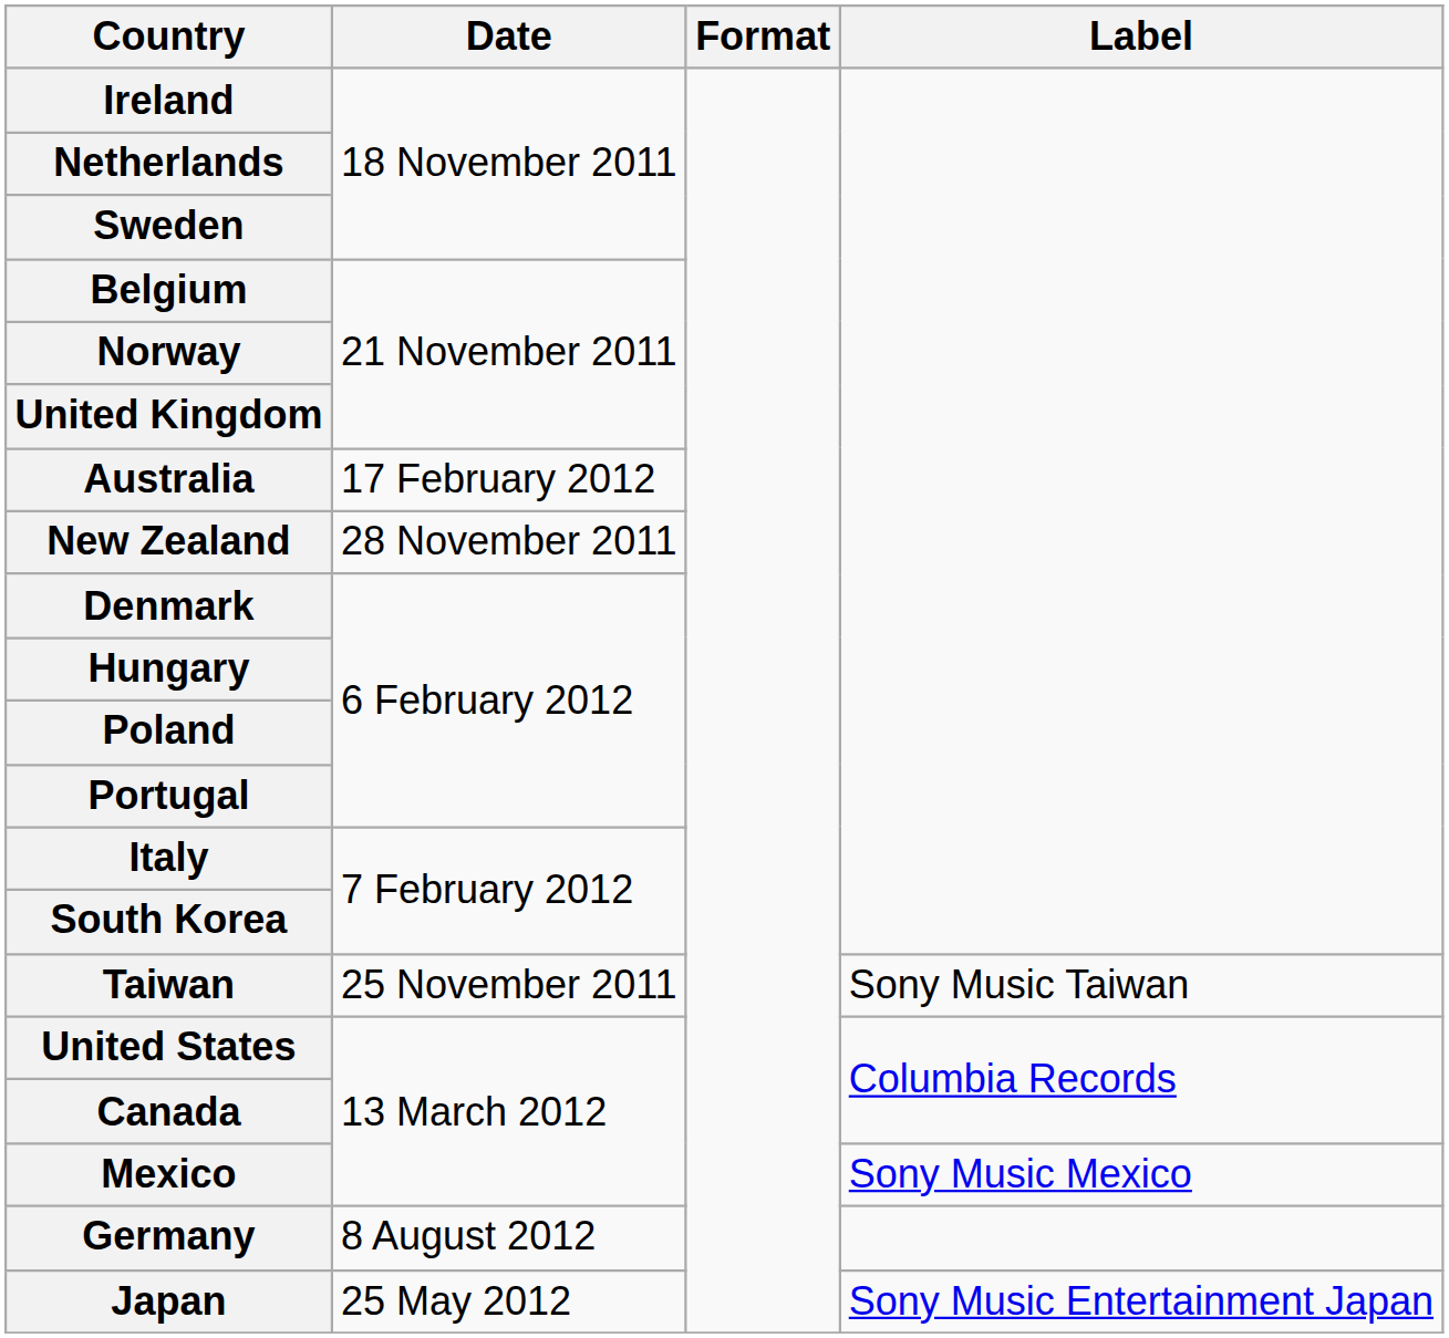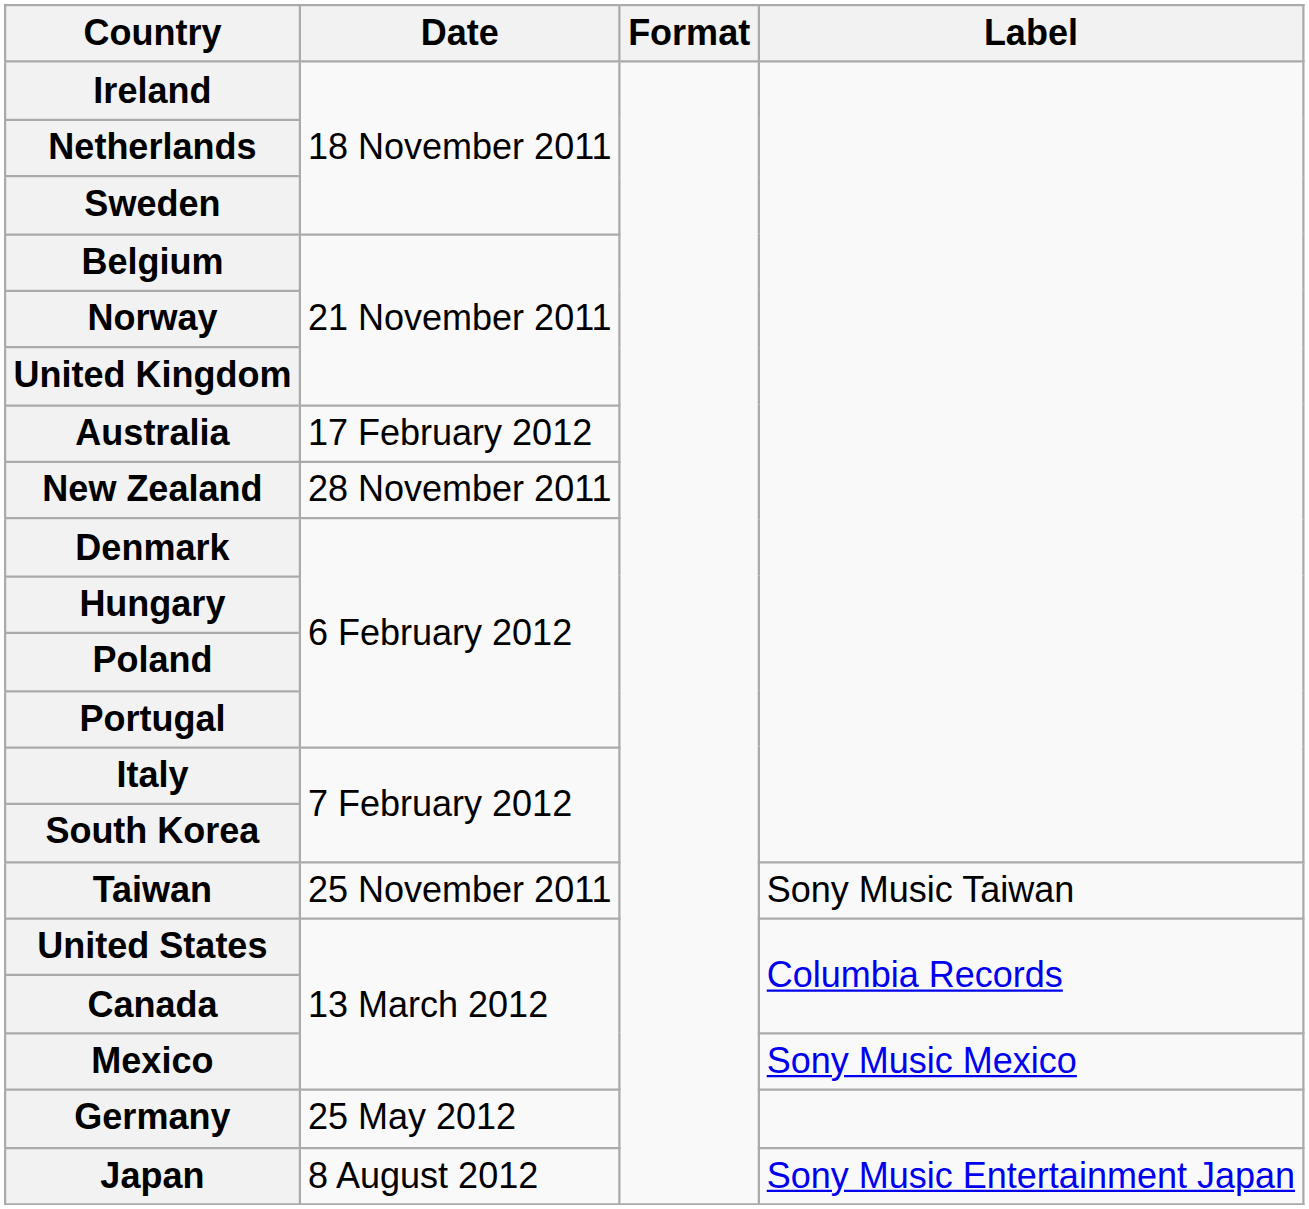Germany | Date: 8 August 2012 -> 25 May 2012
Japan | Date: 25 May 2012 -> 8 August 2012
